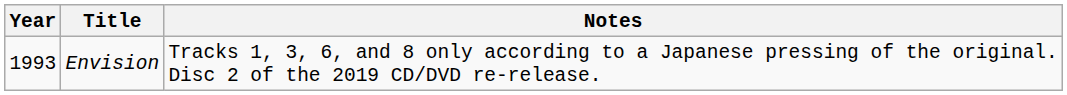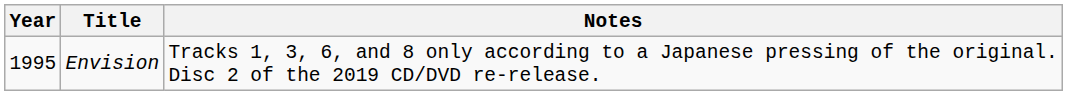Envision | Year: 1993 -> 1995
